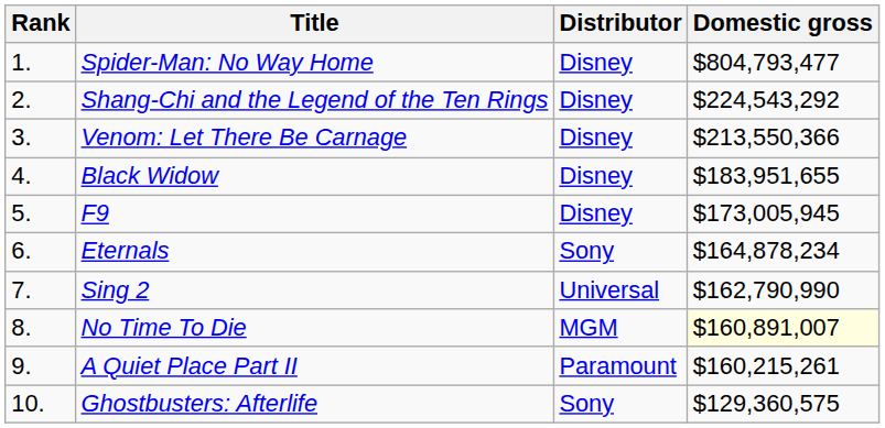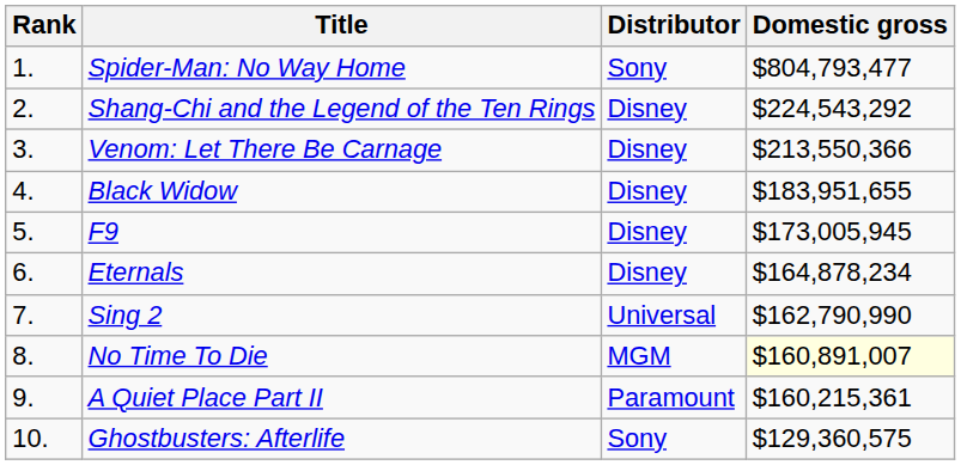Spider-Man: No Way Home | Distributor: Disney -> Sony
Eternals | Distributor: Sony -> Disney
A Quiet Place Part II | Domestic gross: $160,215,261 -> $160,215,361
